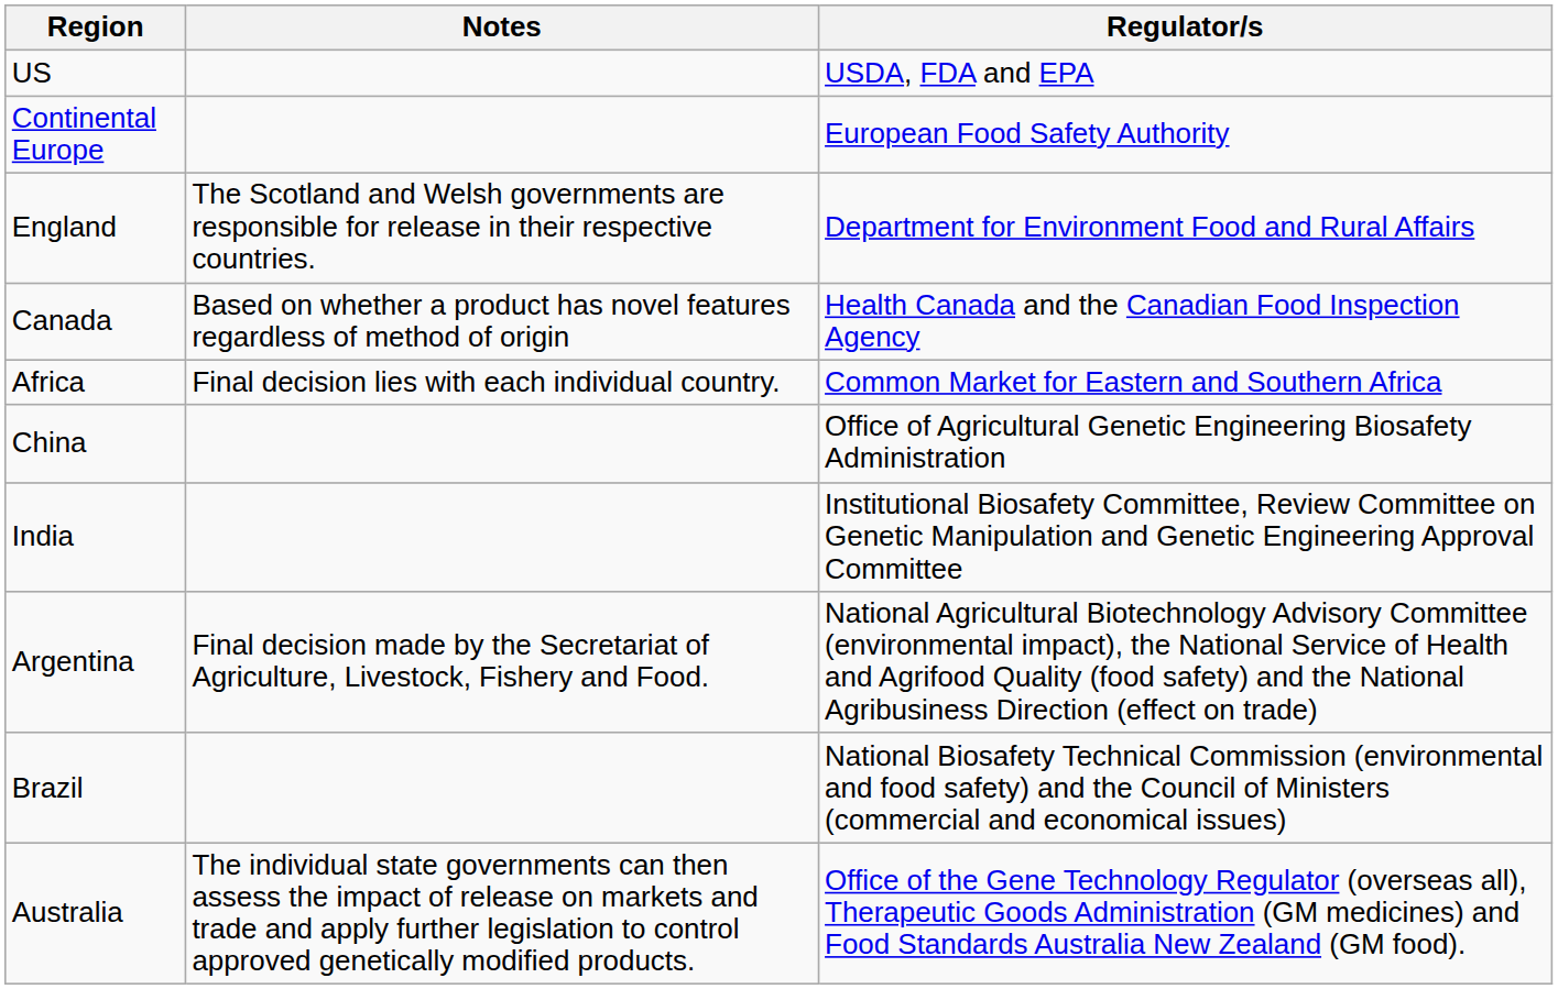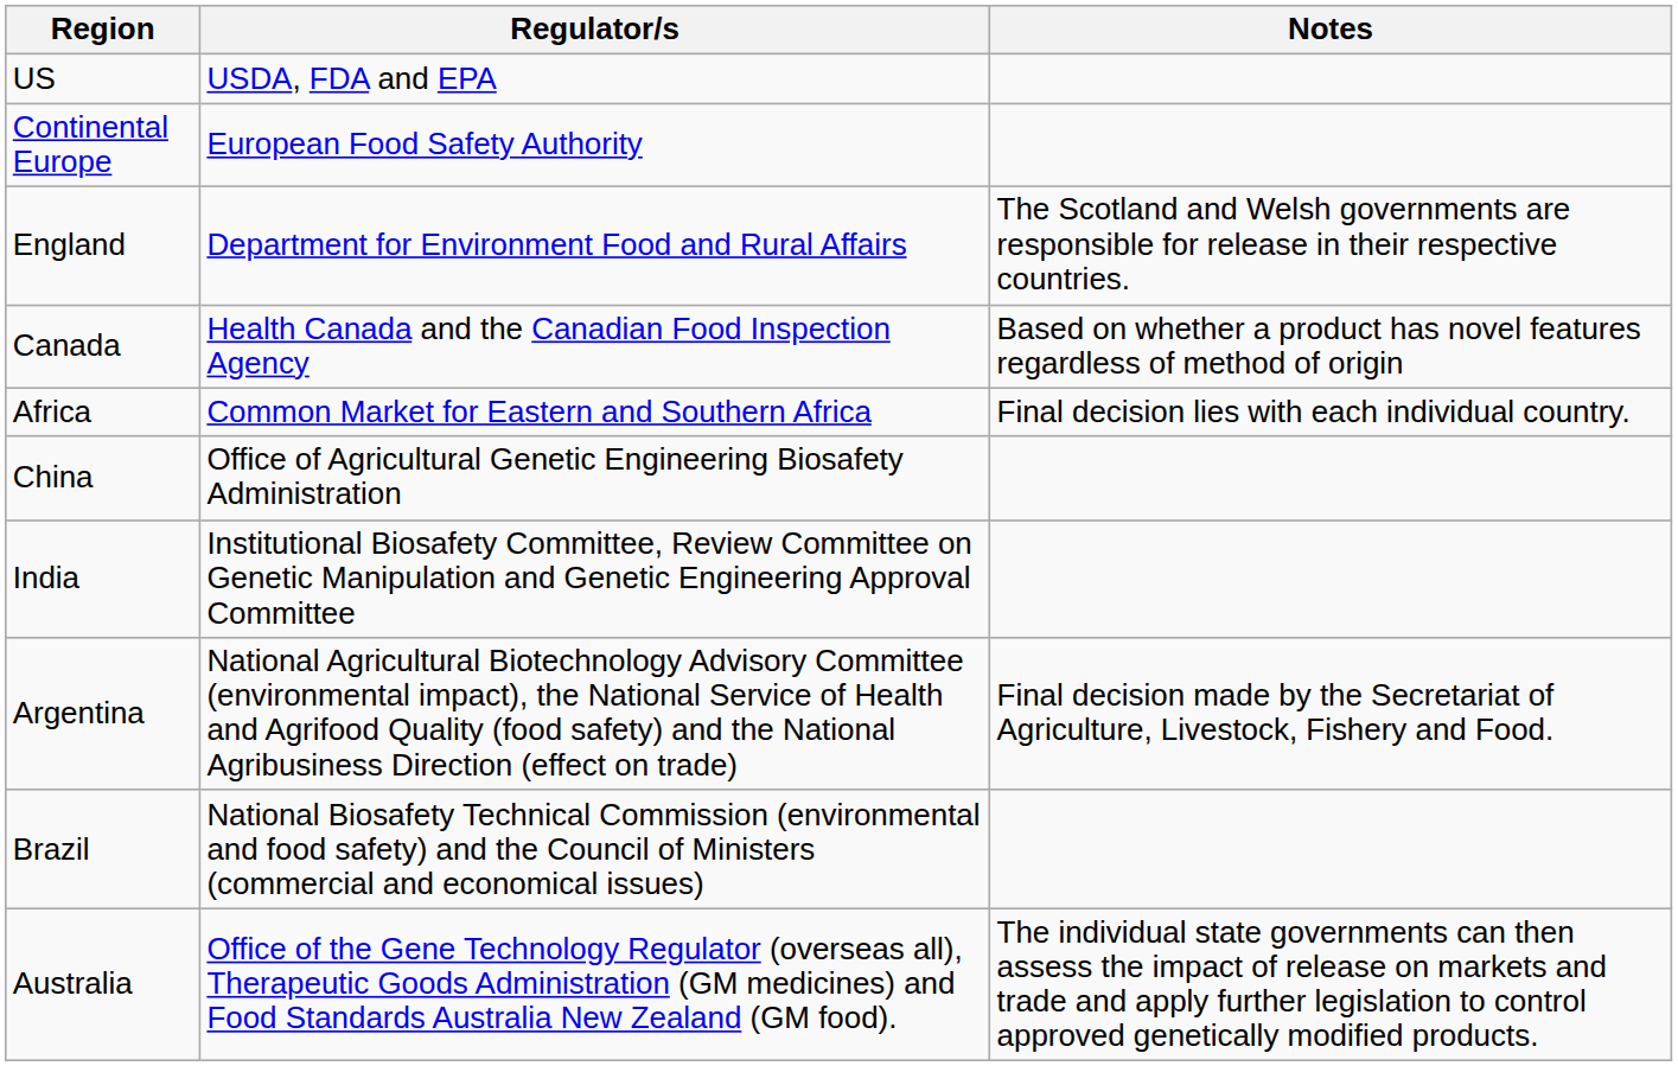columns swapped: Regulator/s <-> Notes
